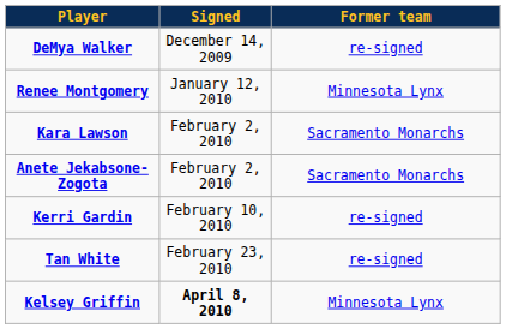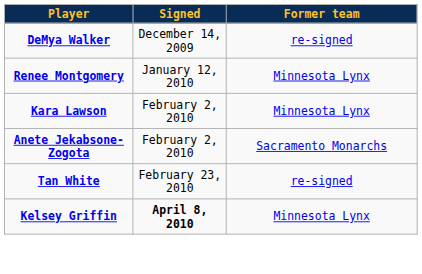Kara Lawson | Former team: Sacramento Monarchs -> Minnesota Lynx
- row: Kerri Gardin | February 10, 2010 | re-signed
